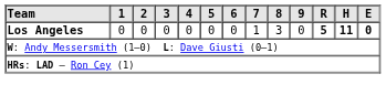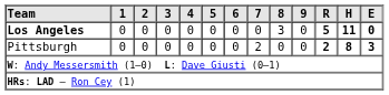Los Angeles | 7: 1 -> 0
+ row: Pittsburgh | 0 | 0 | 0 | 0 | 0 | 0 | 2 | 0 | 0 | 2 | 8 | 3
